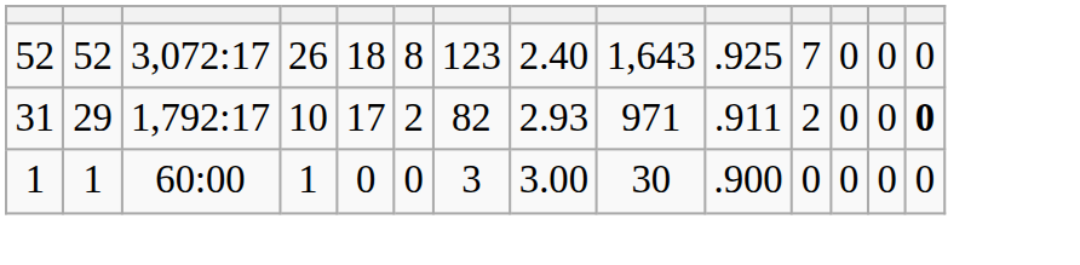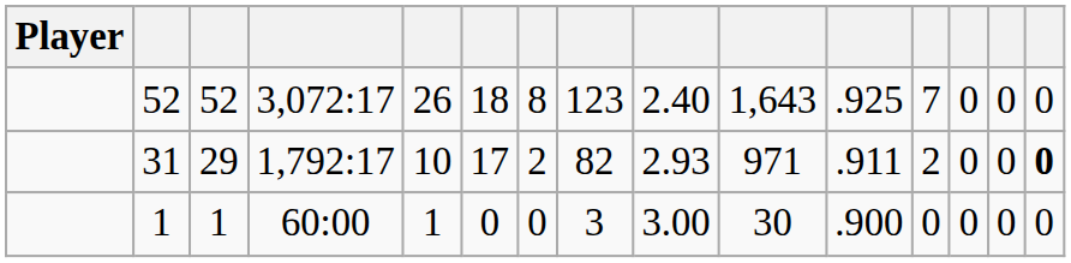+ column: Player
